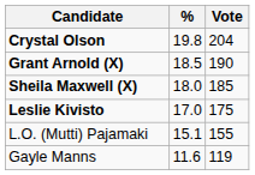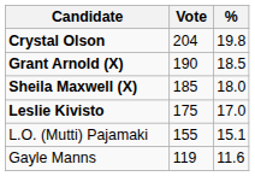columns swapped: Vote <-> %
